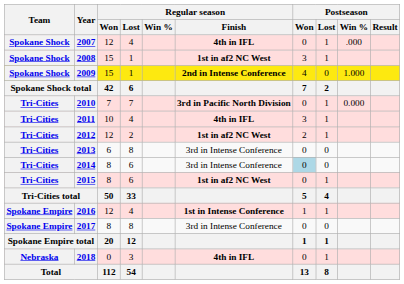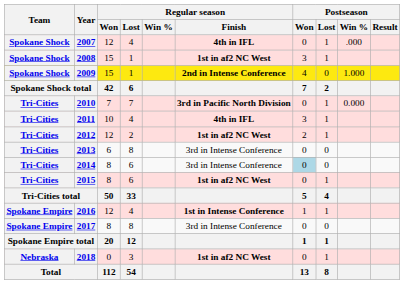2018 | Regular season / Finish: 4th in IFL -> 1st in af2 NC West
